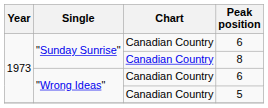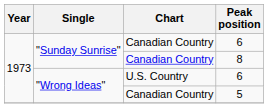"Wrong Ideas" / 6 | Chart: Canadian Country -> U.S. Country
